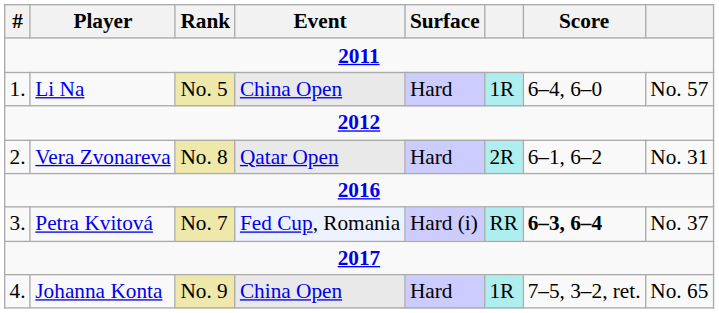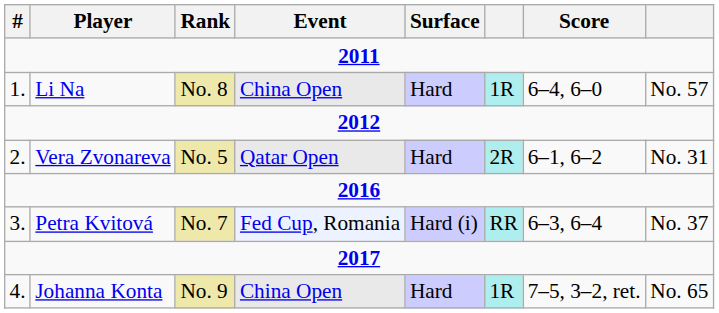Li Na | Rank: No. 5 -> No. 8
Vera Zvonareva | Rank: No. 8 -> No. 5
Petra Kvitová | Score: bold -> normal
